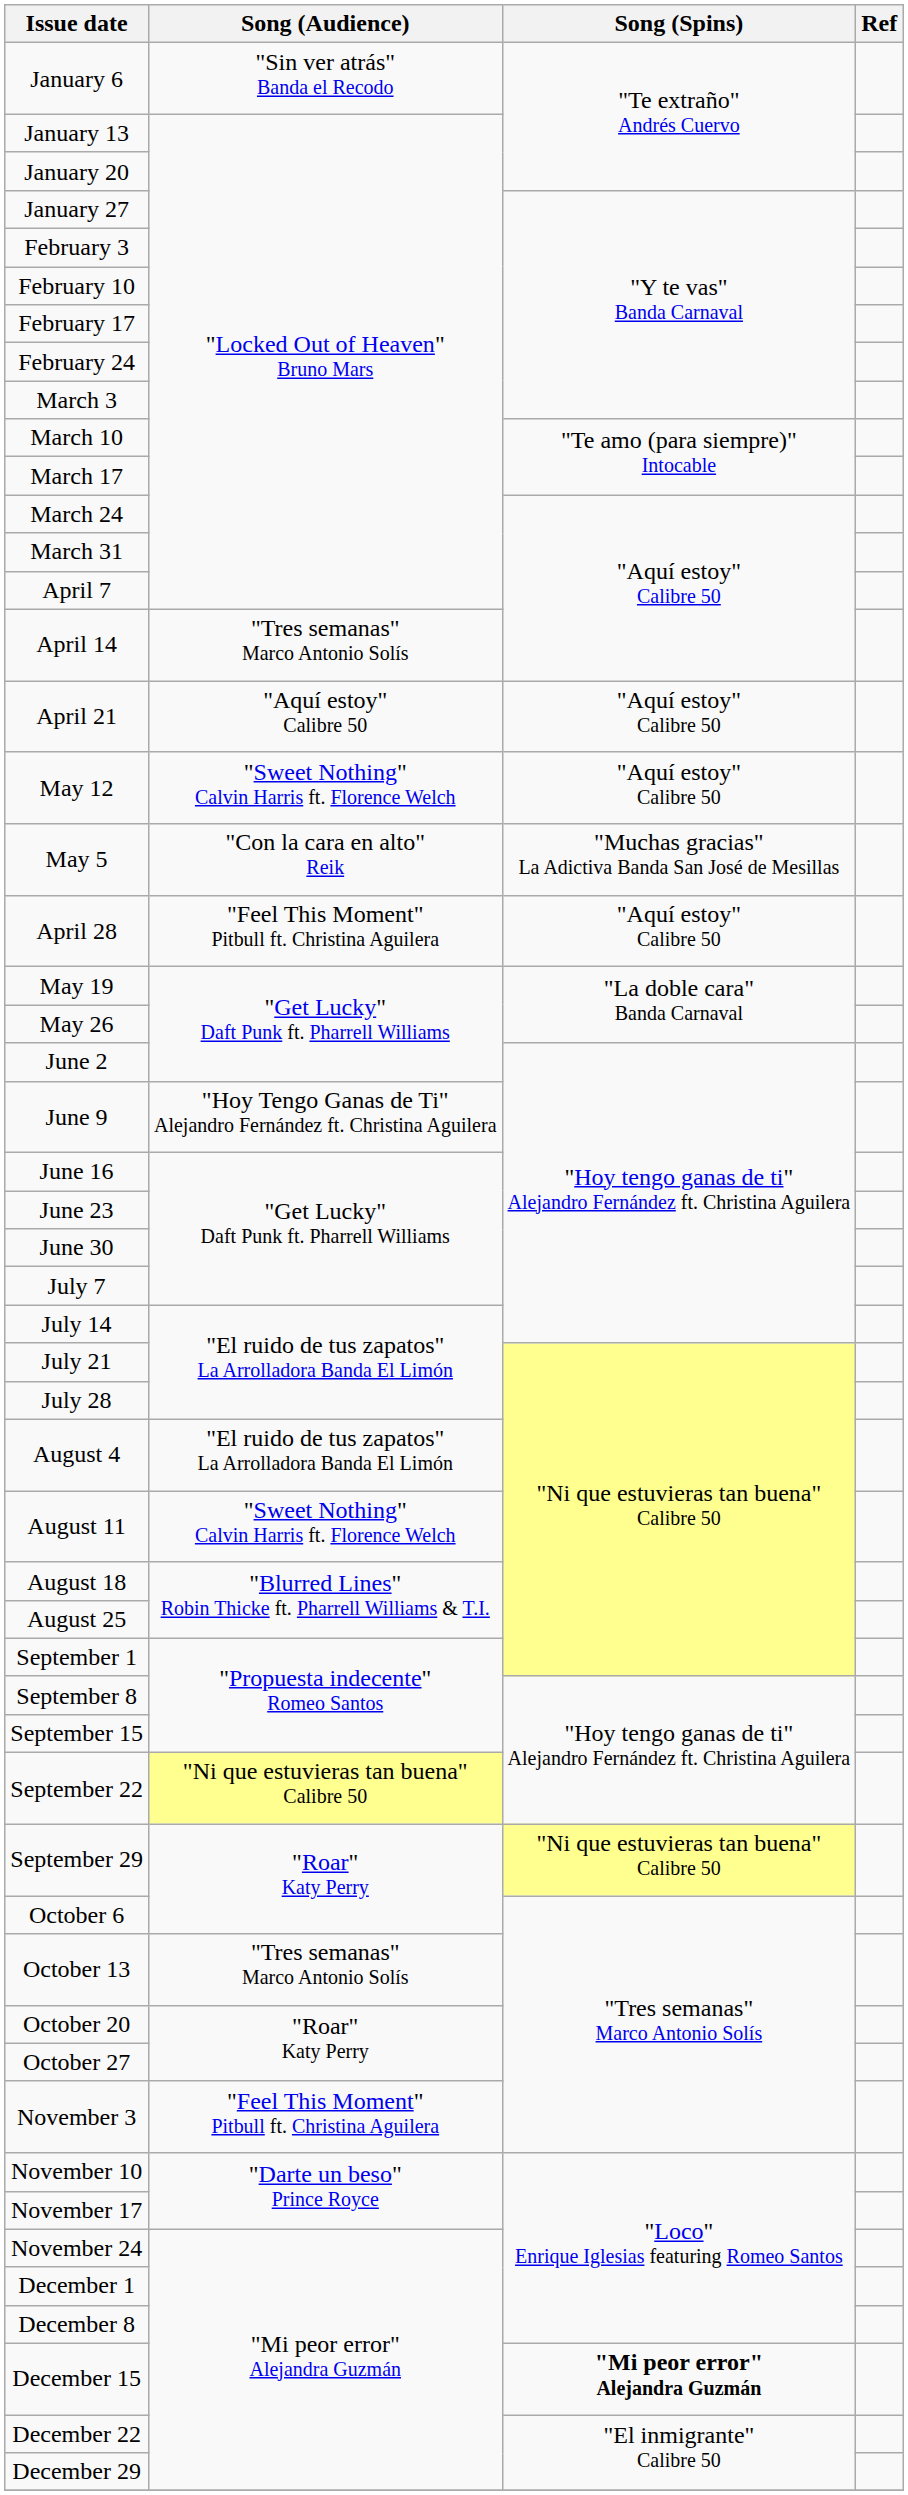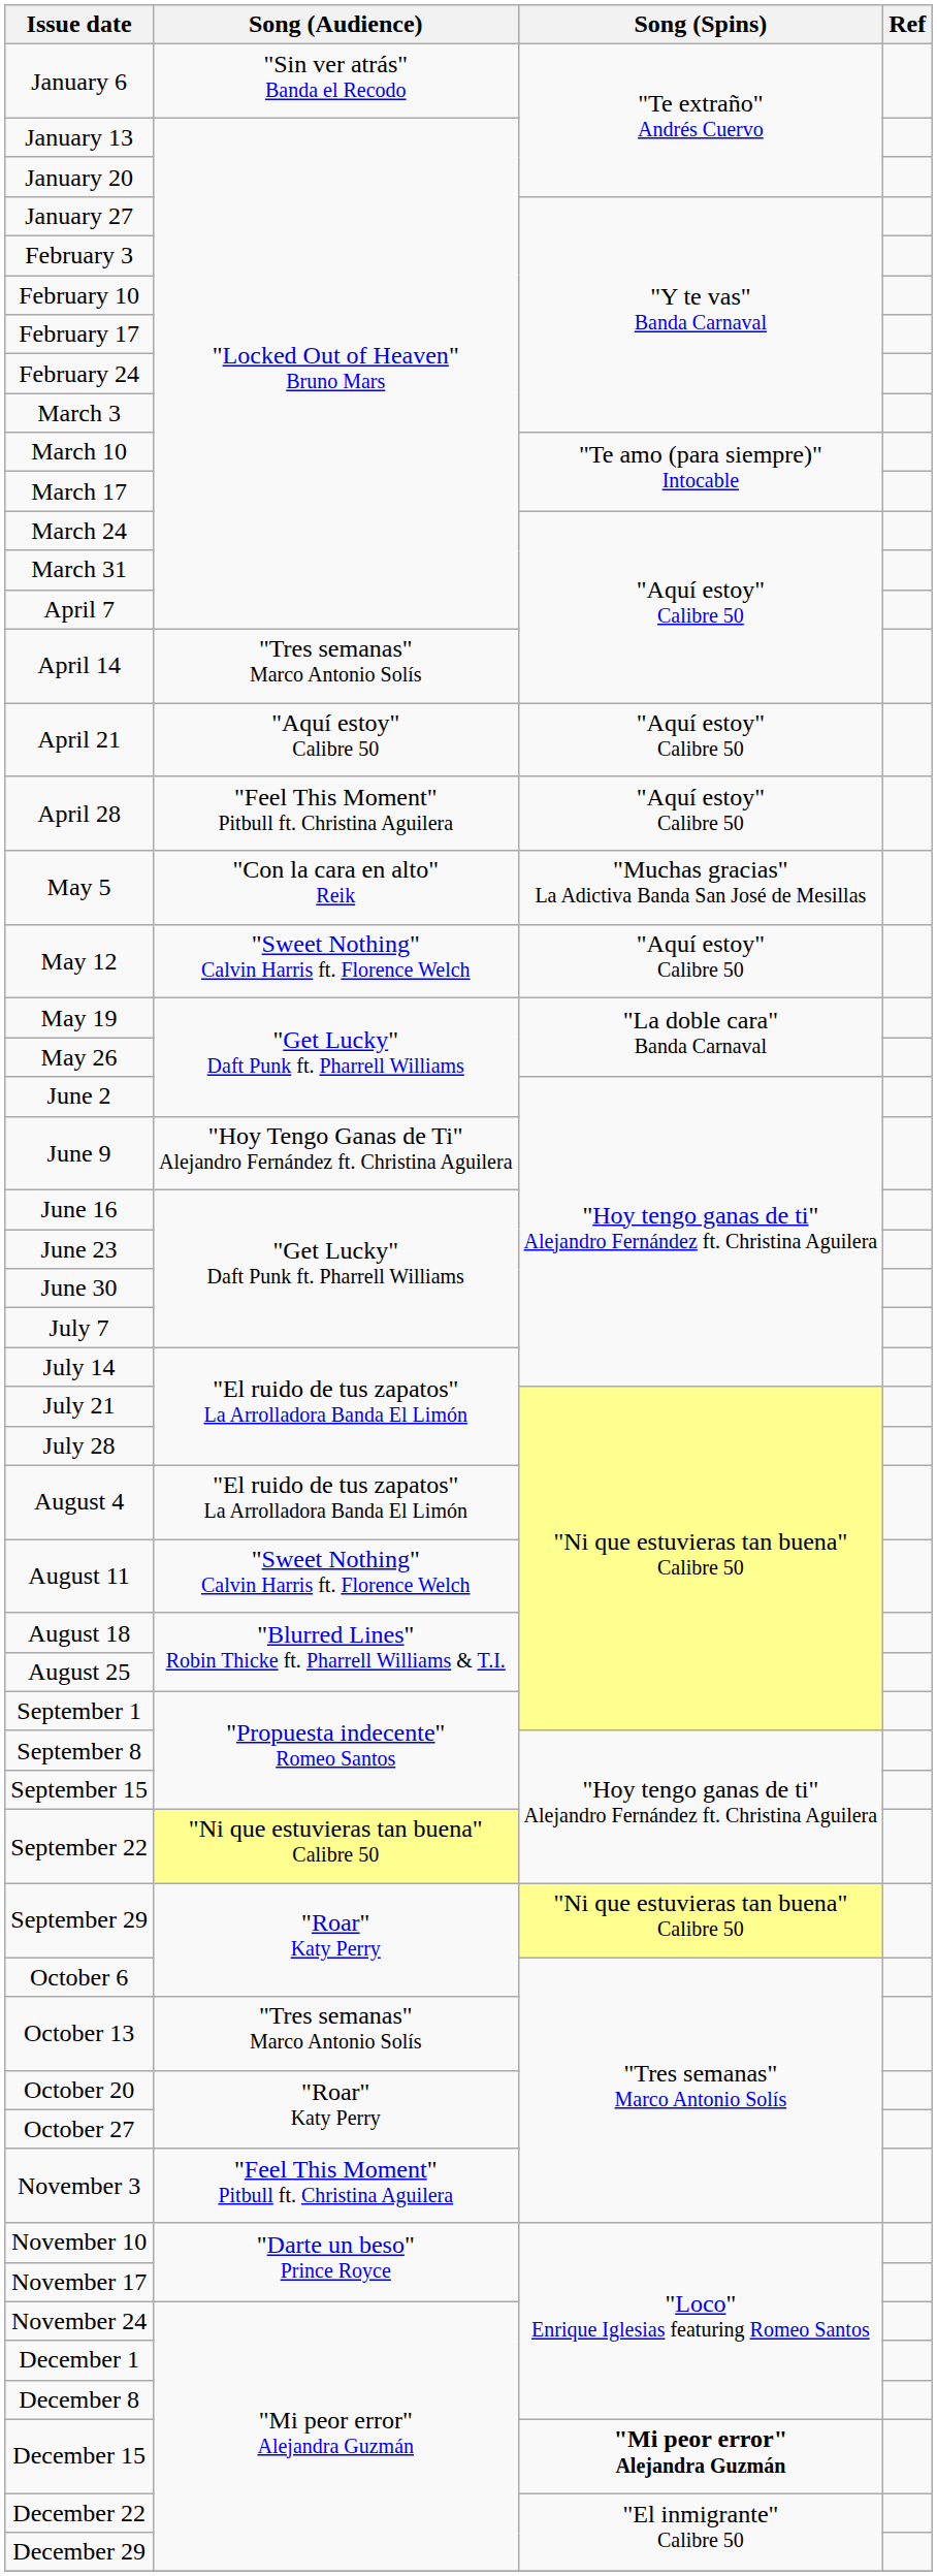rows swapped: April 28 <-> May 12
